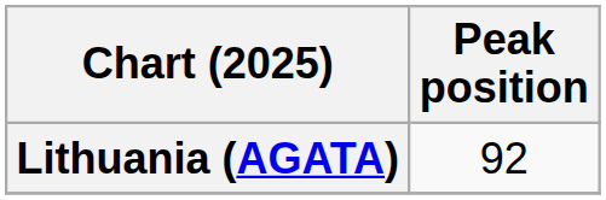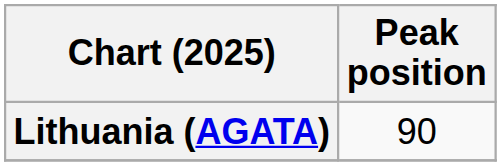Lithuania (AGATA) | Peak position: 92 -> 90
